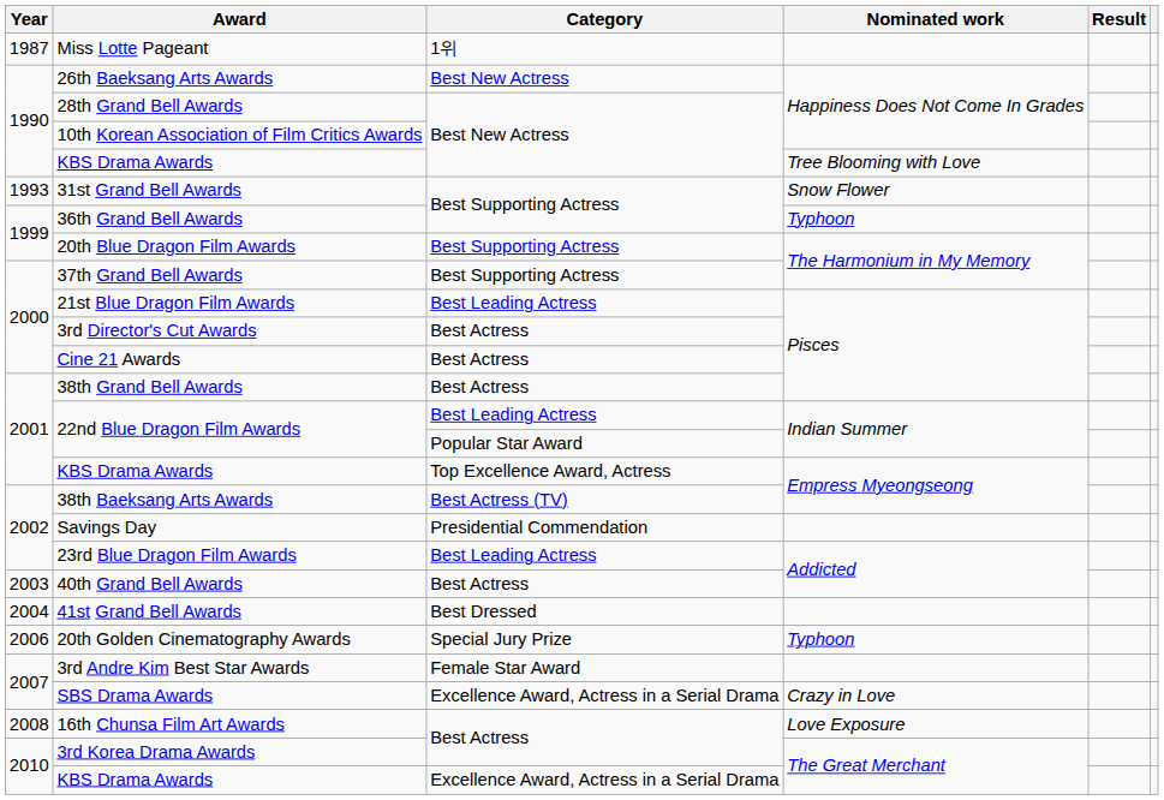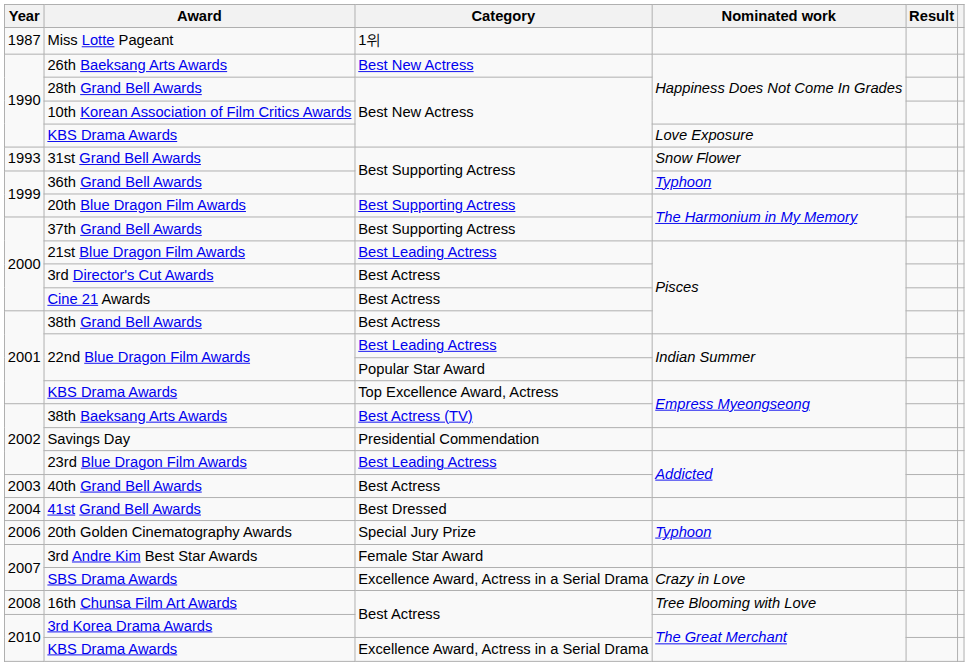KBS Drama Awards / Best New Actress | Nominated work: Tree Blooming with Love -> Love Exposure
16th Chunsa Film Art Awards | Nominated work: Love Exposure -> Tree Blooming with Love
